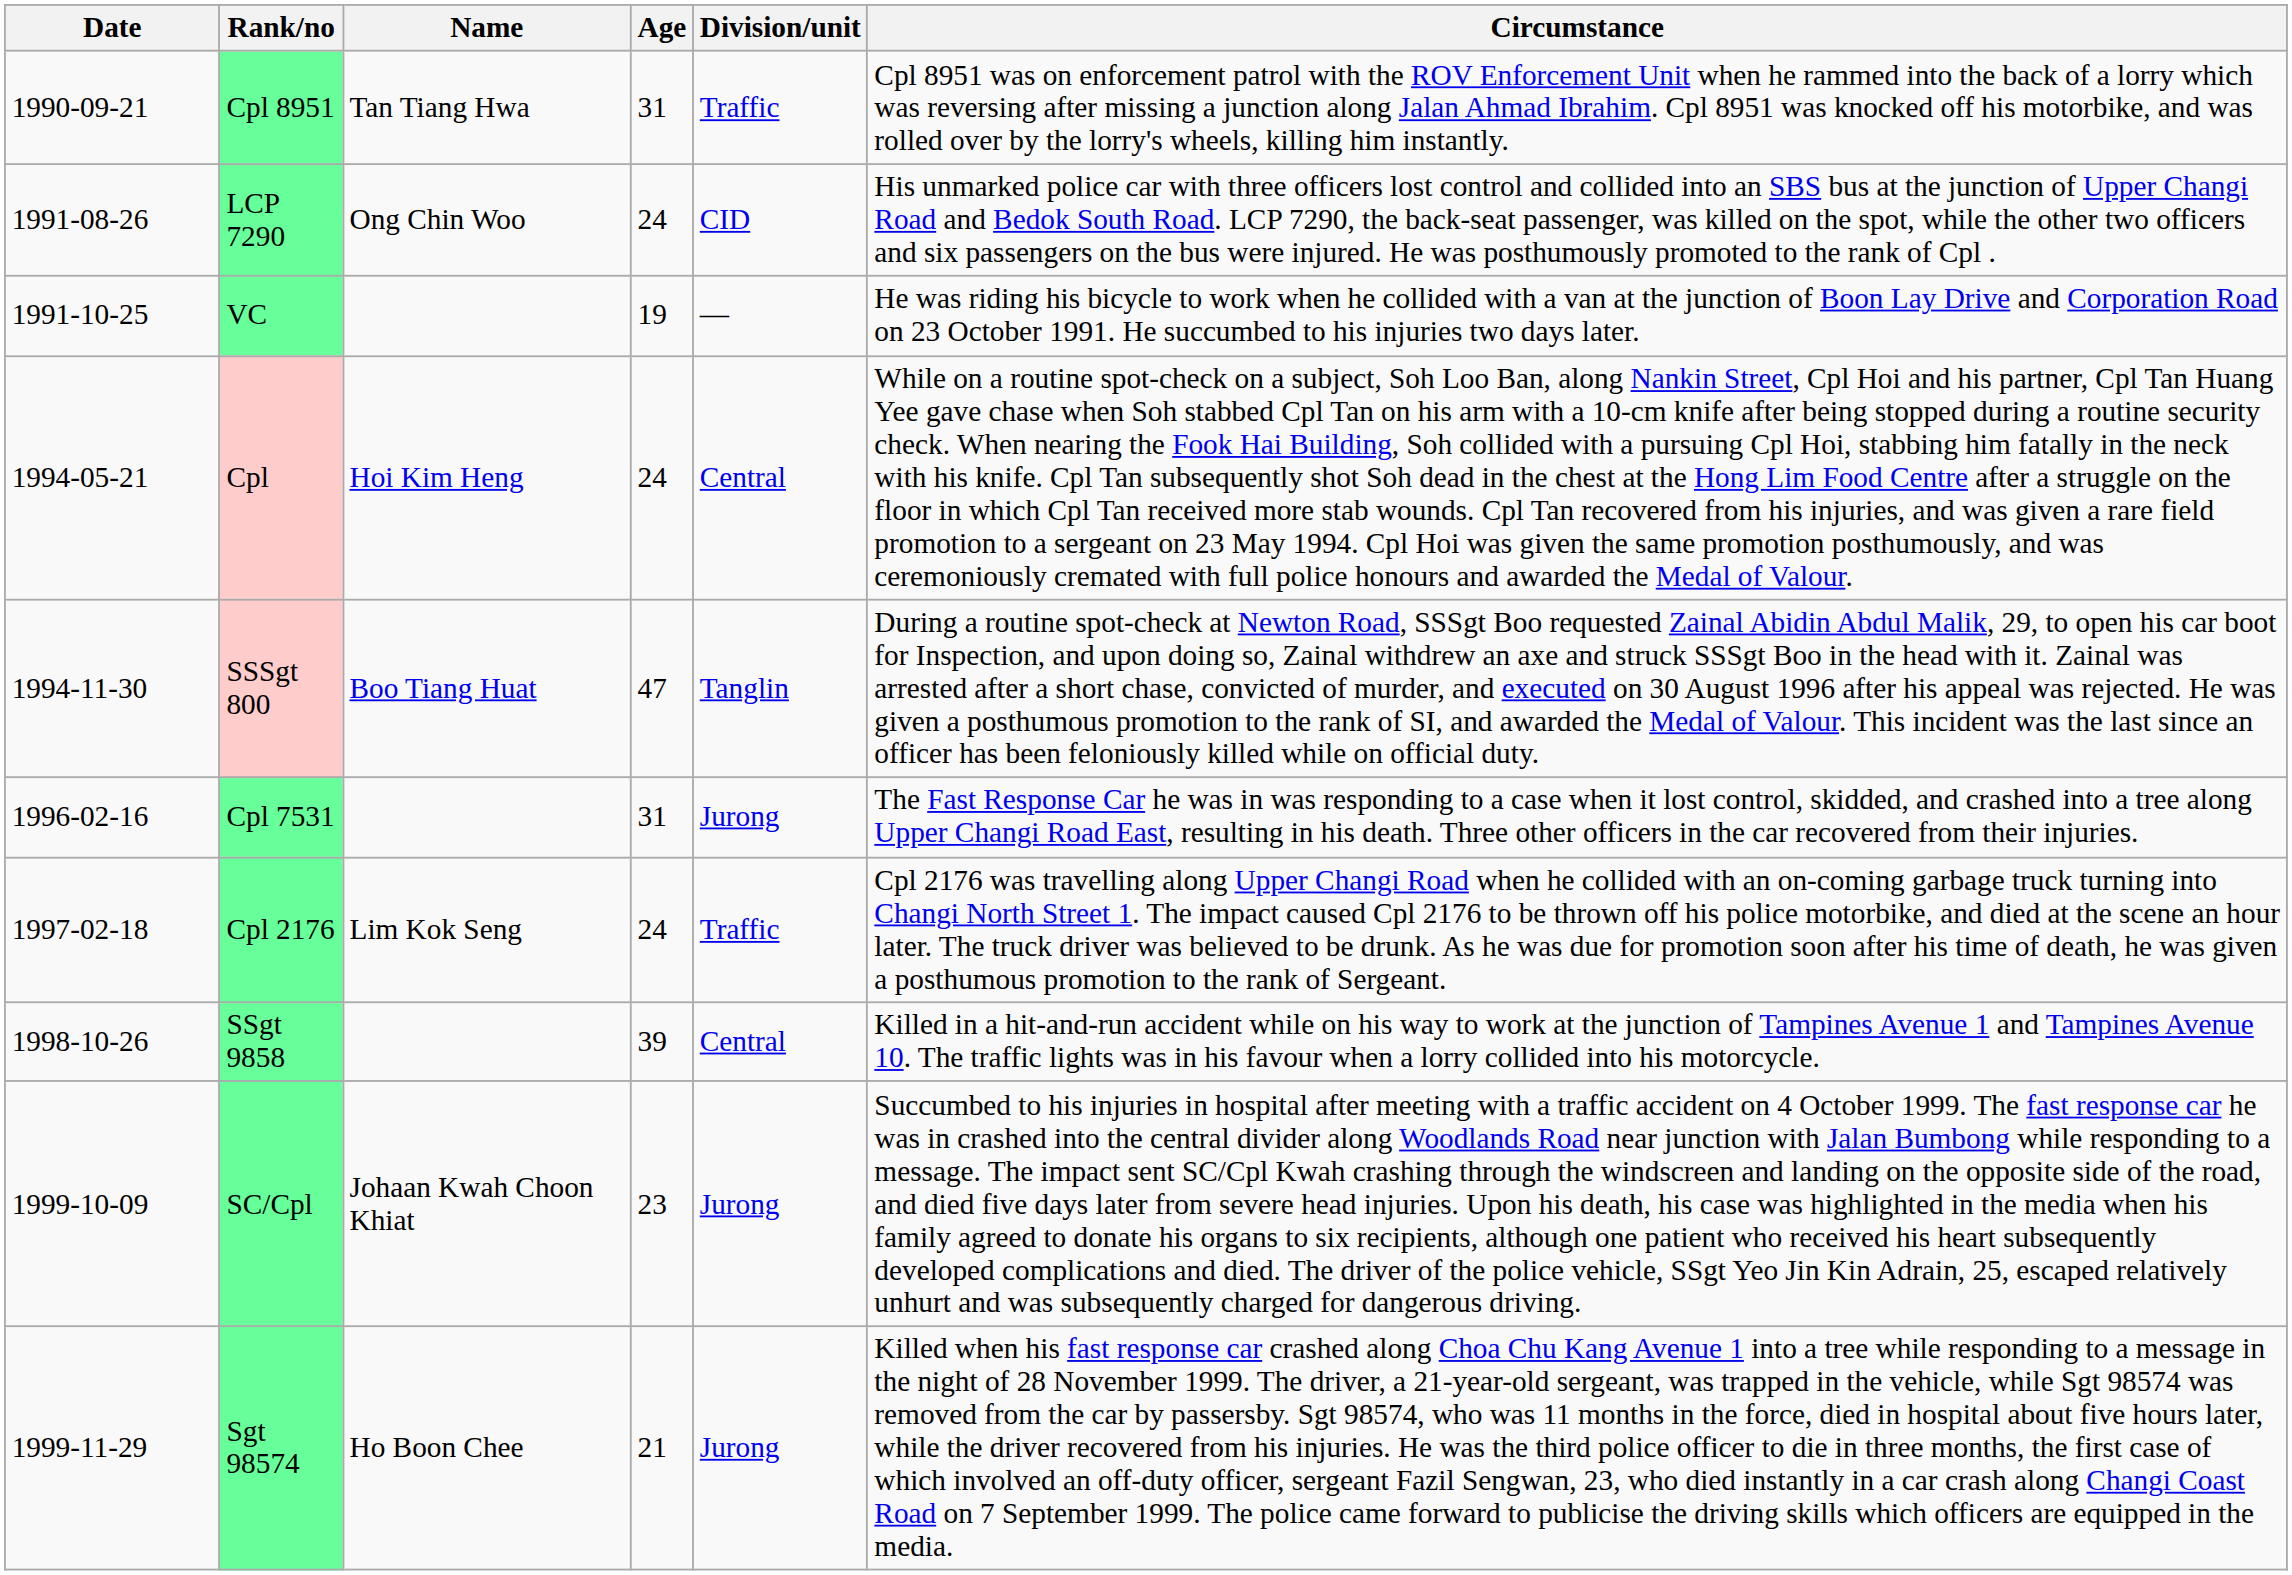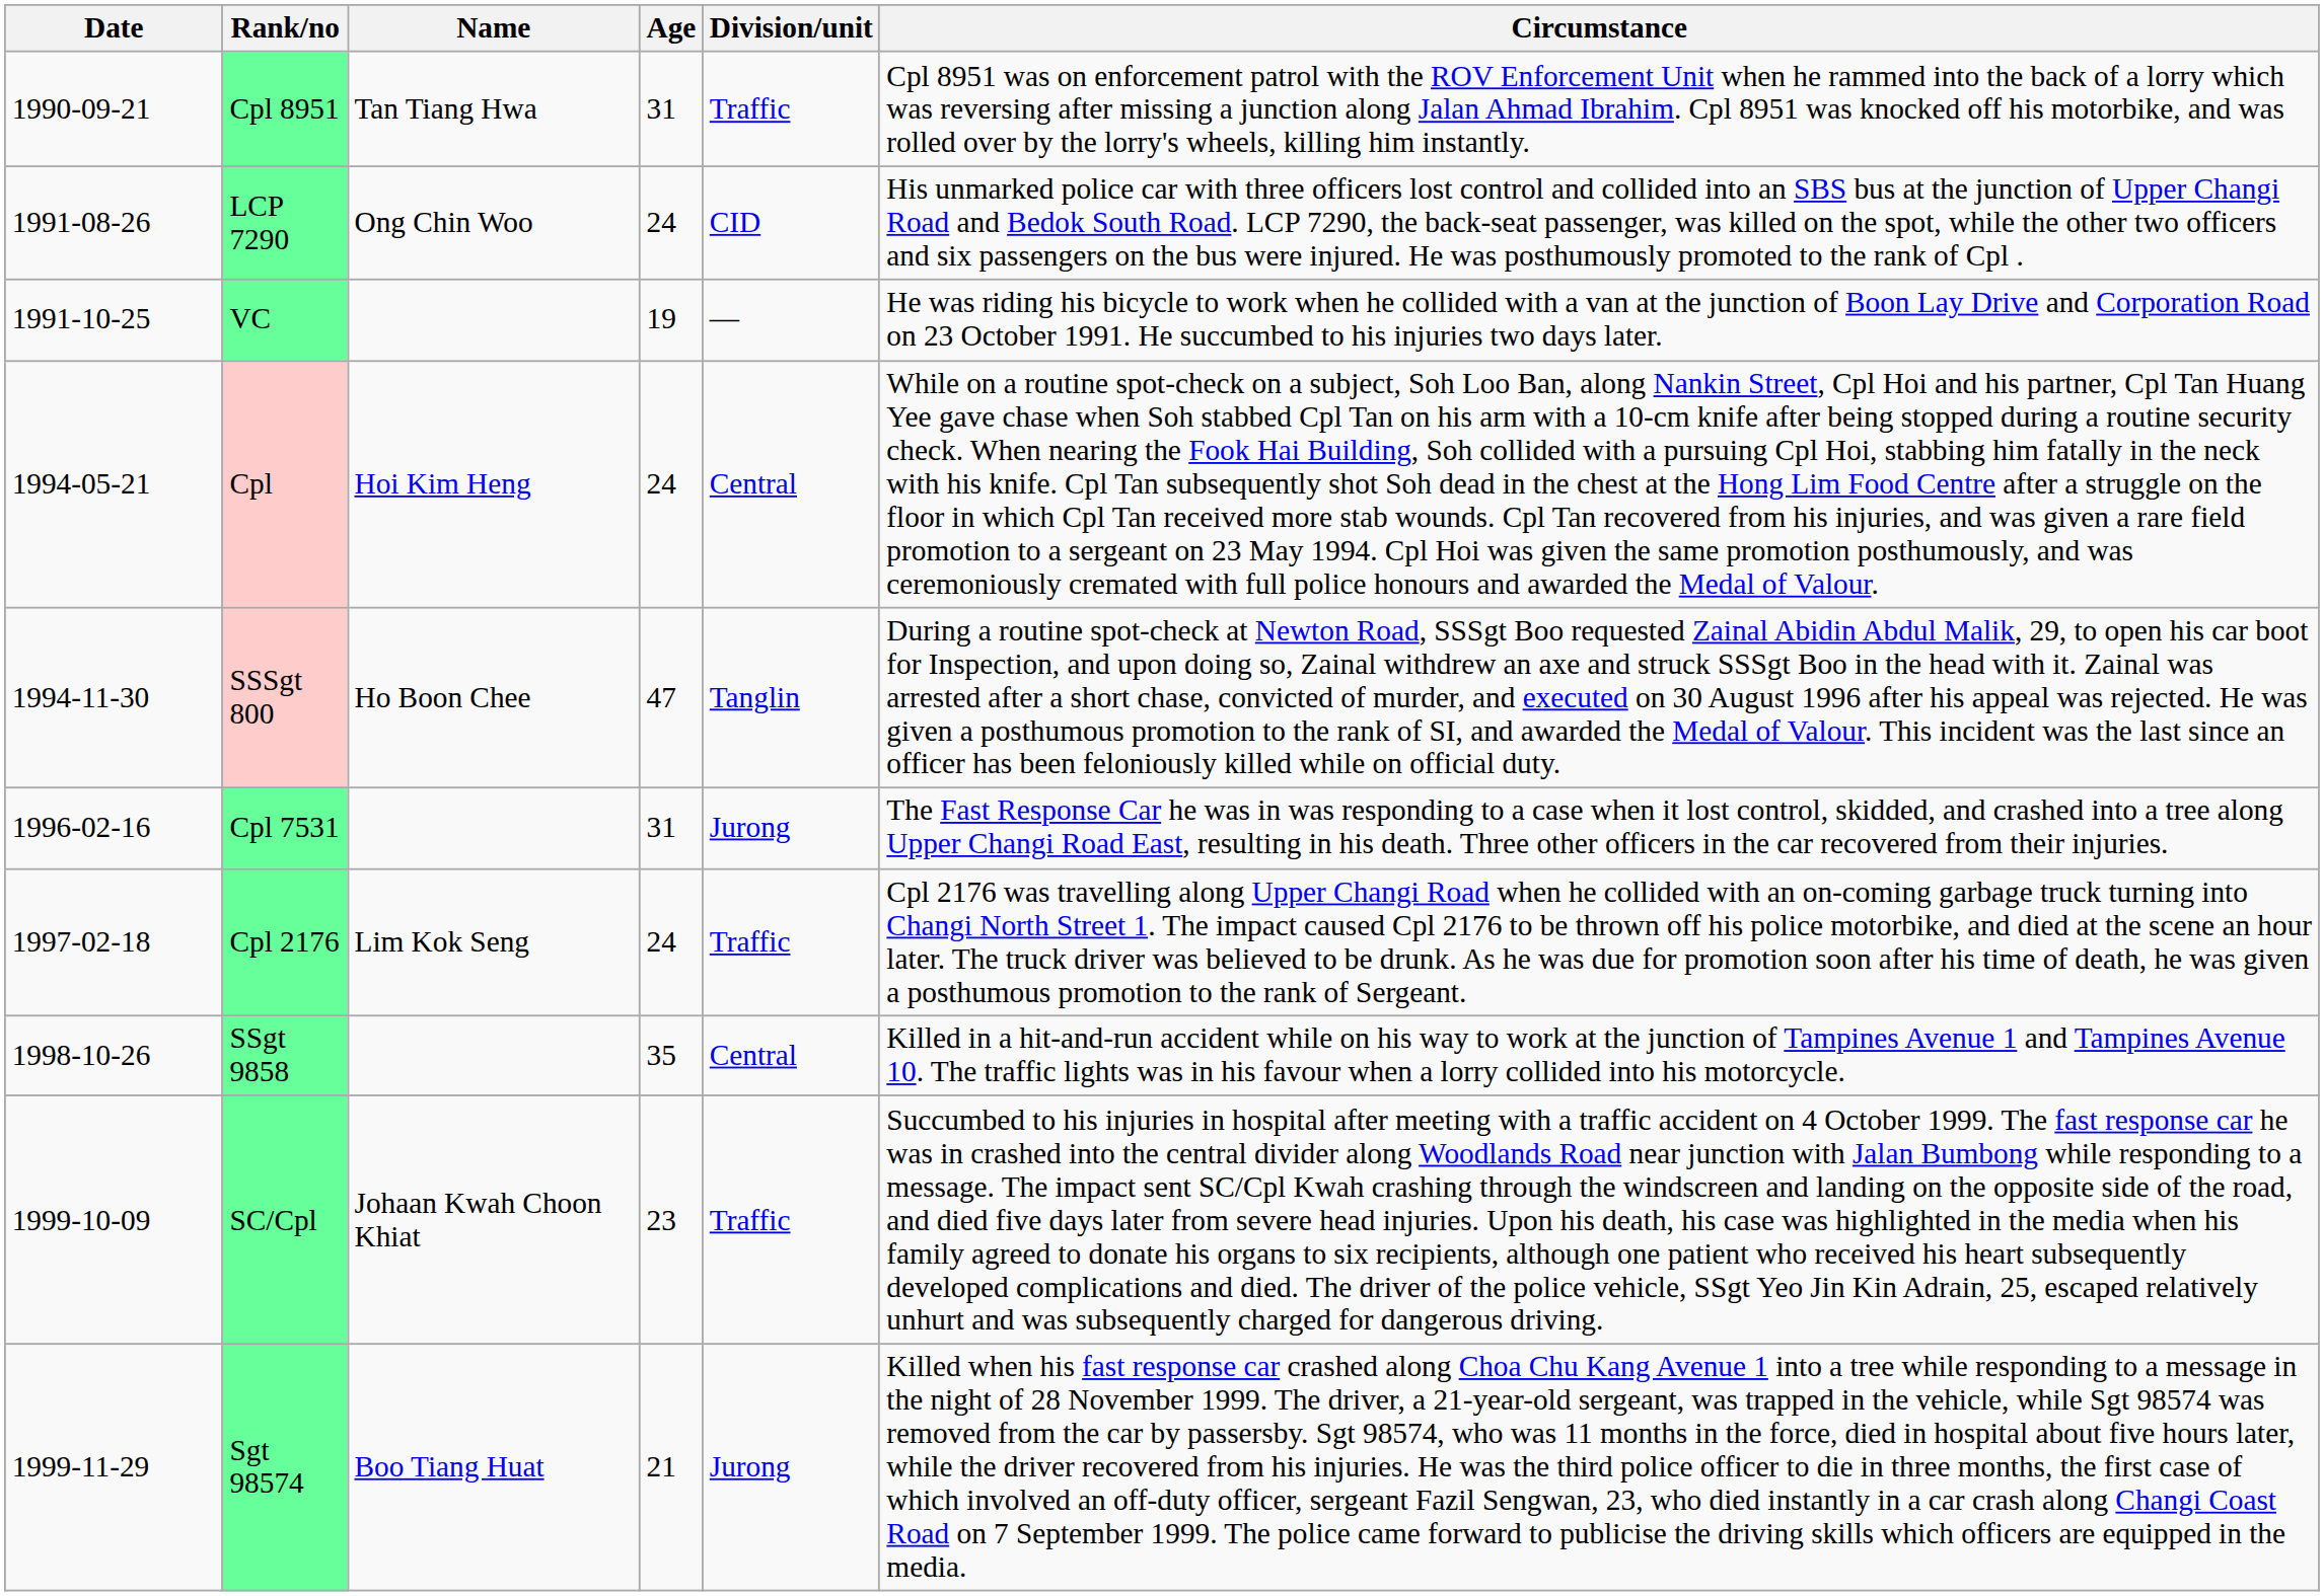SSSgt 800 | Name: Boo Tiang Huat -> Ho Boon Chee
SSgt 9858 | Age: 39 -> 35
SC/Cpl | Division/unit: Jurong -> Traffic
Sgt 98574 | Name: Ho Boon Chee -> Boo Tiang Huat
